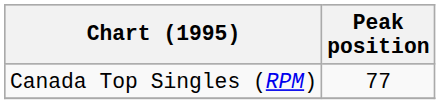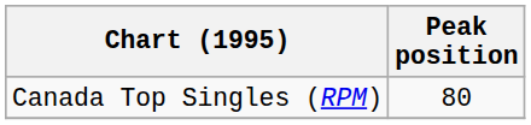Canada Top Singles (RPM) | Peak position: 77 -> 80
